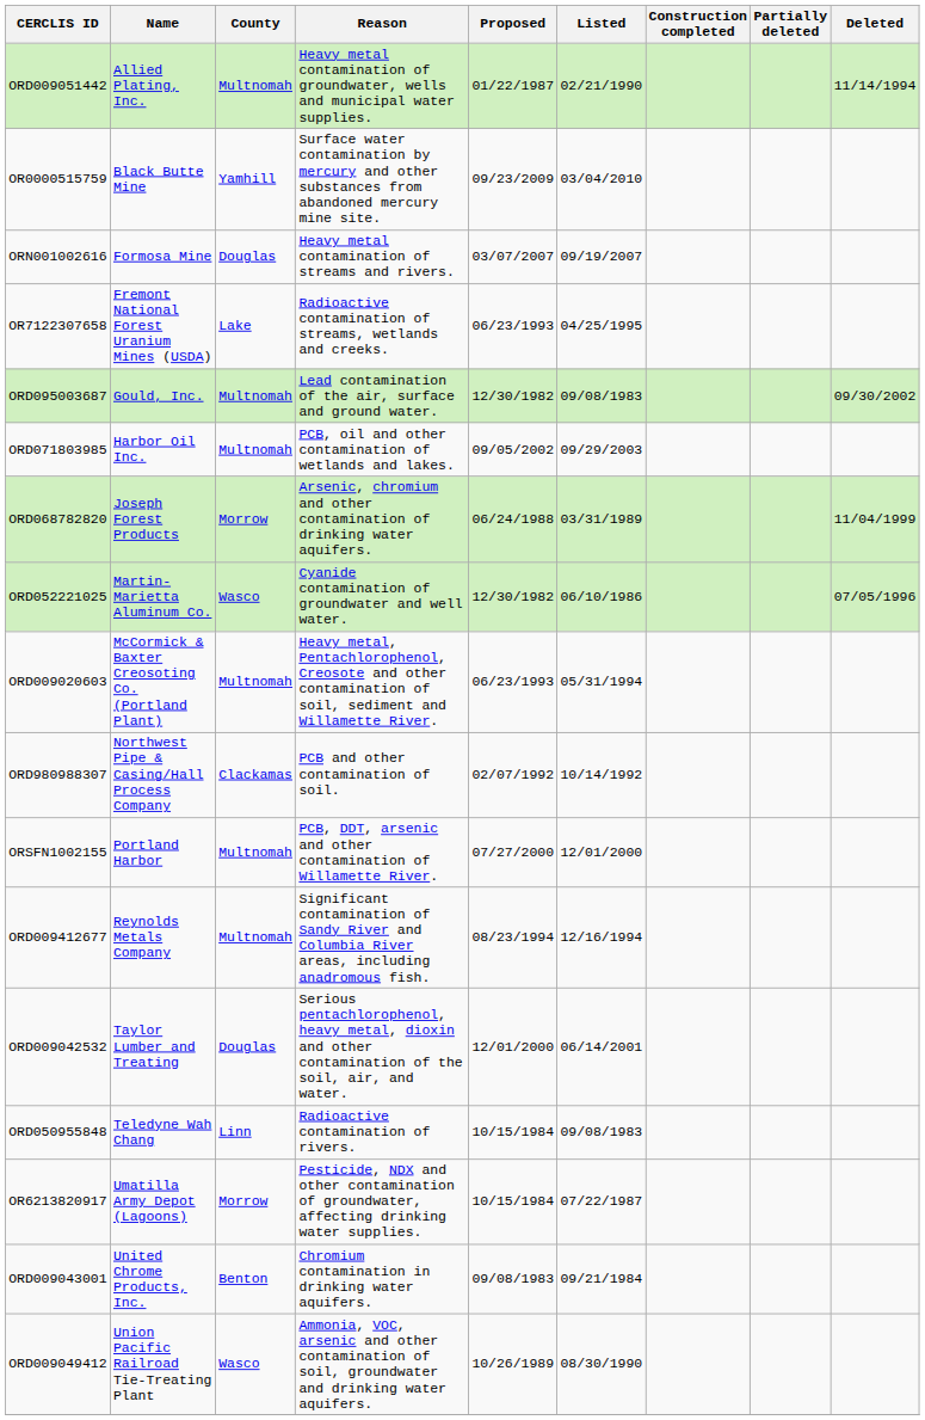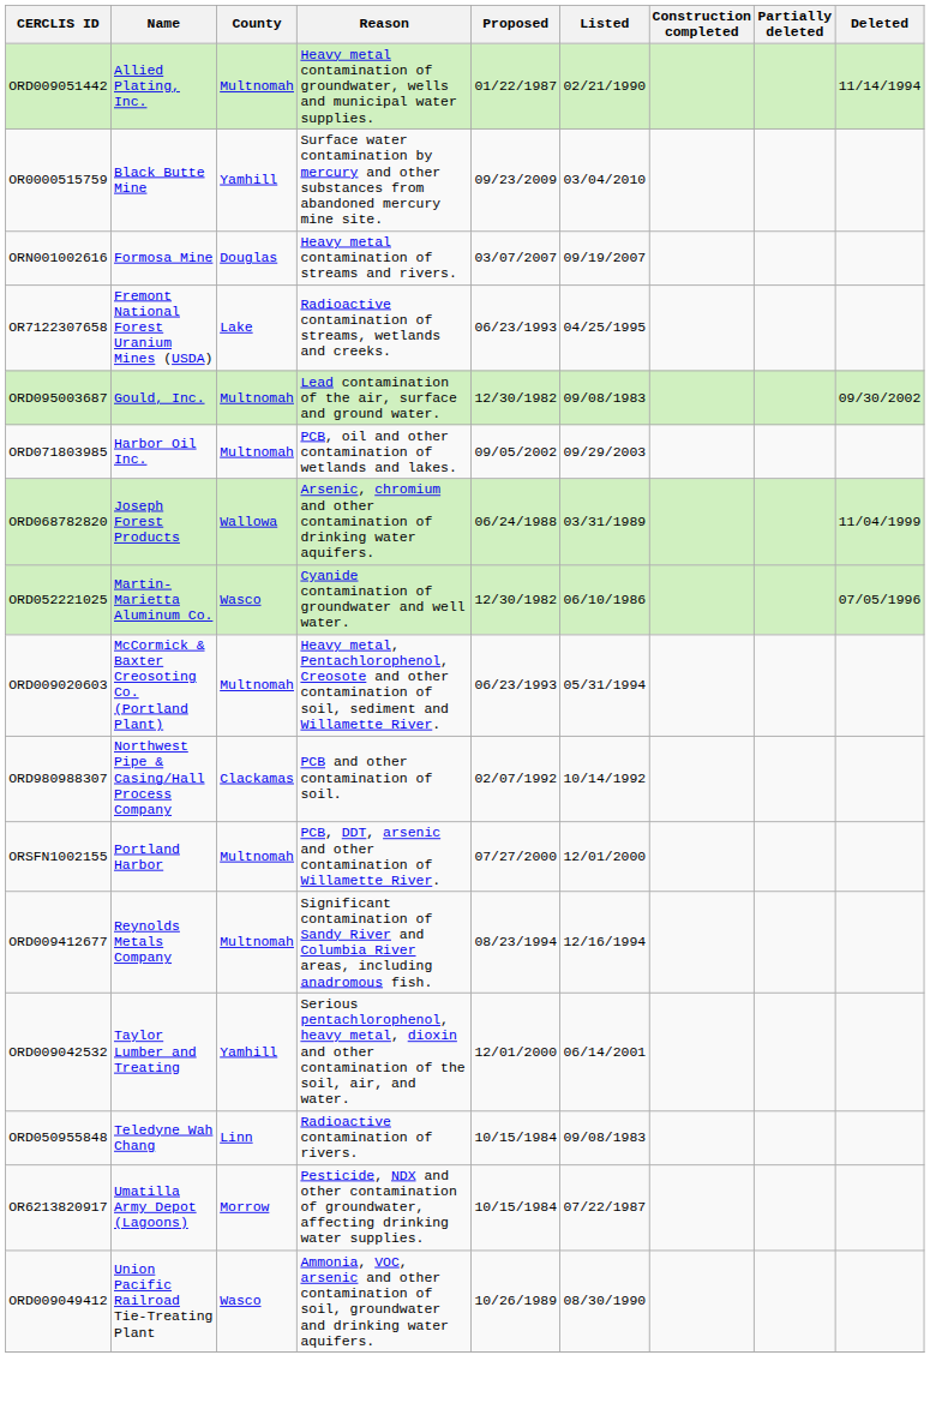ORD068782820 | County: Morrow -> Wallowa
ORD009042532 | County: Douglas -> Yamhill
- row: ORD009043001 | United Chrome Products, Inc. | Benton | Chromium contamination in drinking water aquifers. | 09/08/1983 | 09/21/1984
